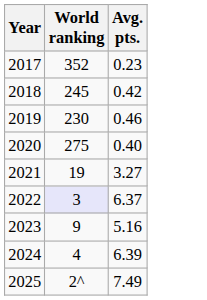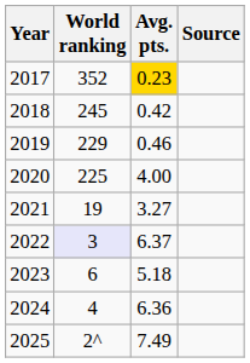+ column: Source
2017 | Avg. pts.: no background -> gold background
2019 | World ranking: 230 -> 229
2020 | World ranking: 275 -> 225
2020 | Avg. pts.: 0.40 -> 4.00
2023 | World ranking: 9 -> 6
2023 | Avg. pts.: 5.16 -> 5.18
2024 | Avg. pts.: 6.39 -> 6.36
